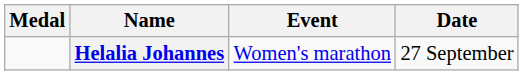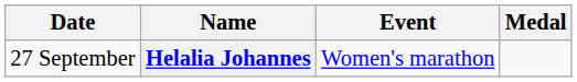columns swapped: Medal <-> Date
